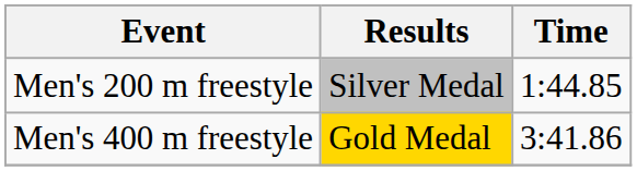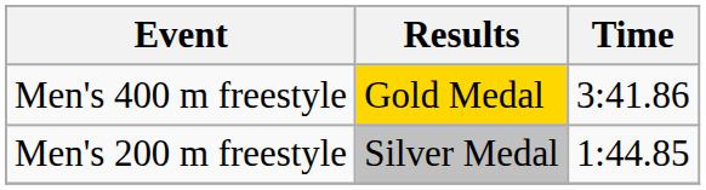rows swapped: Men's 200 m freestyle <-> Men's 400 m freestyle
